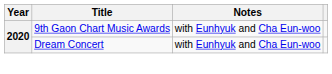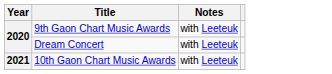9th Gaon Chart Music Awards | Notes: with Eunhyuk and Cha Eun-woo -> with Leeteuk
Dream Concert | Notes: with Eunhyuk and Cha Eun-woo -> with Leeteuk
+ row: 2021 | 10th Gaon Chart Music Awards | with Leeteuk
